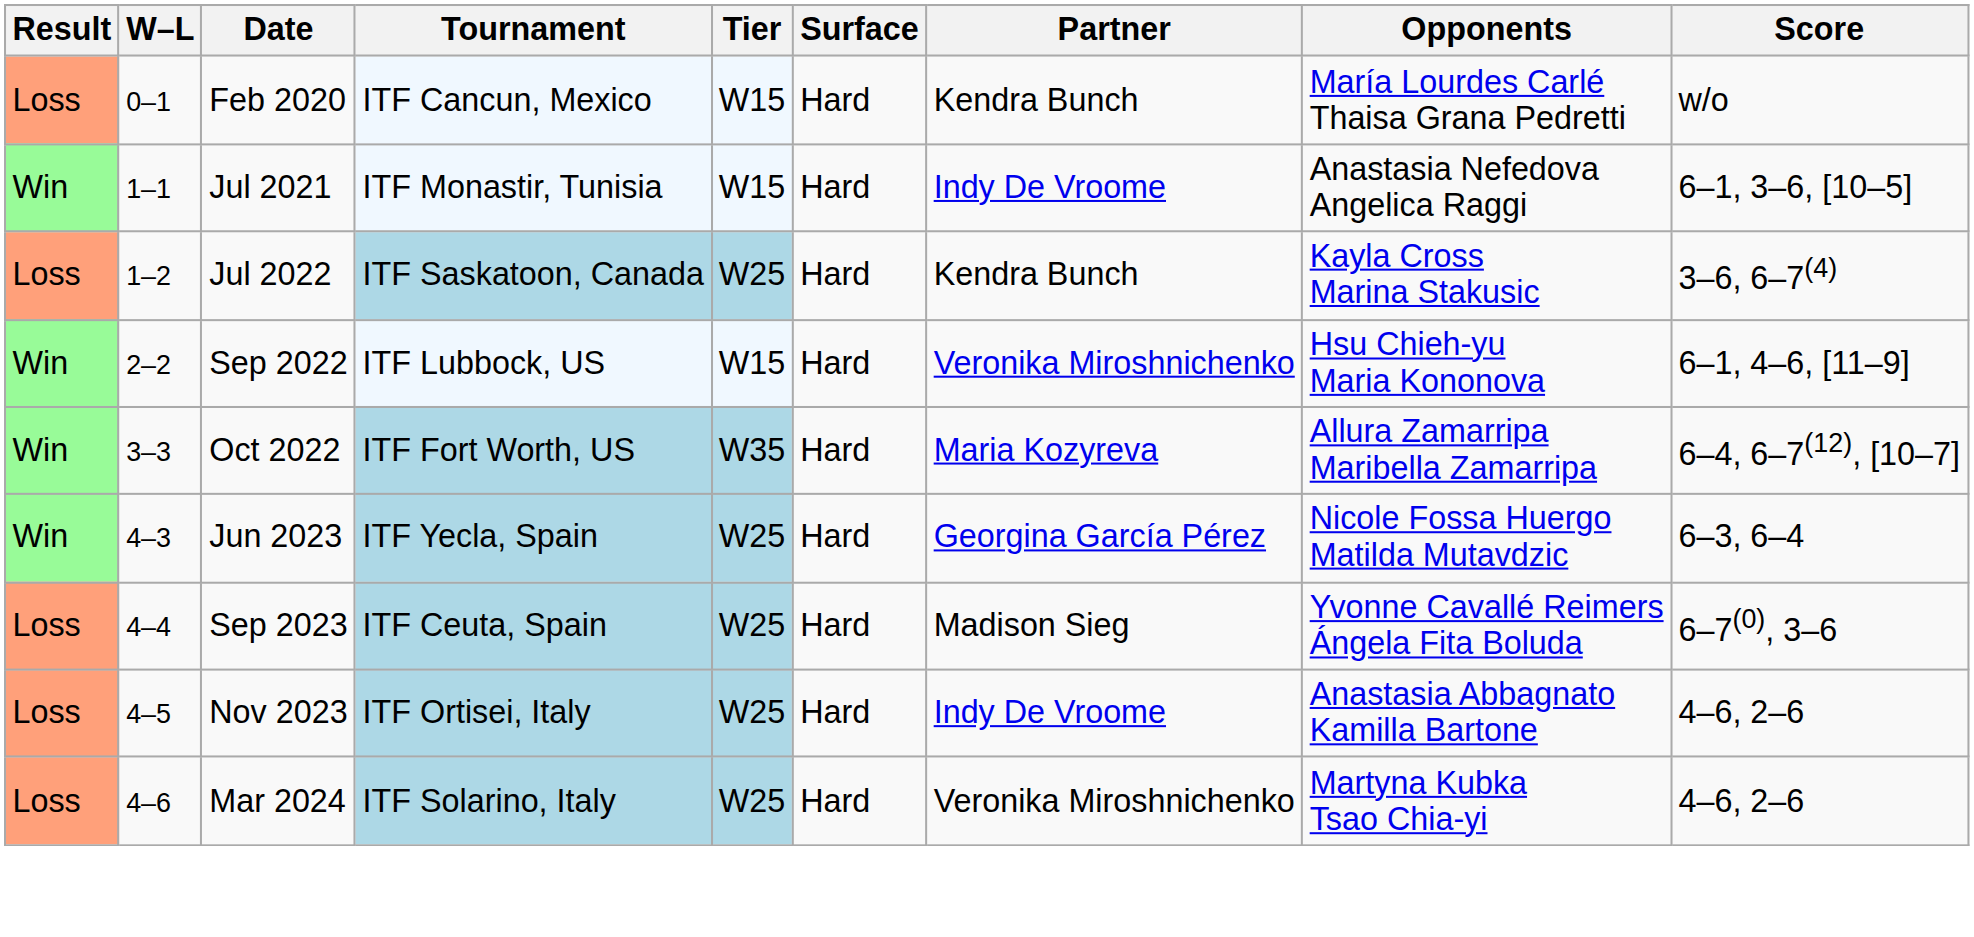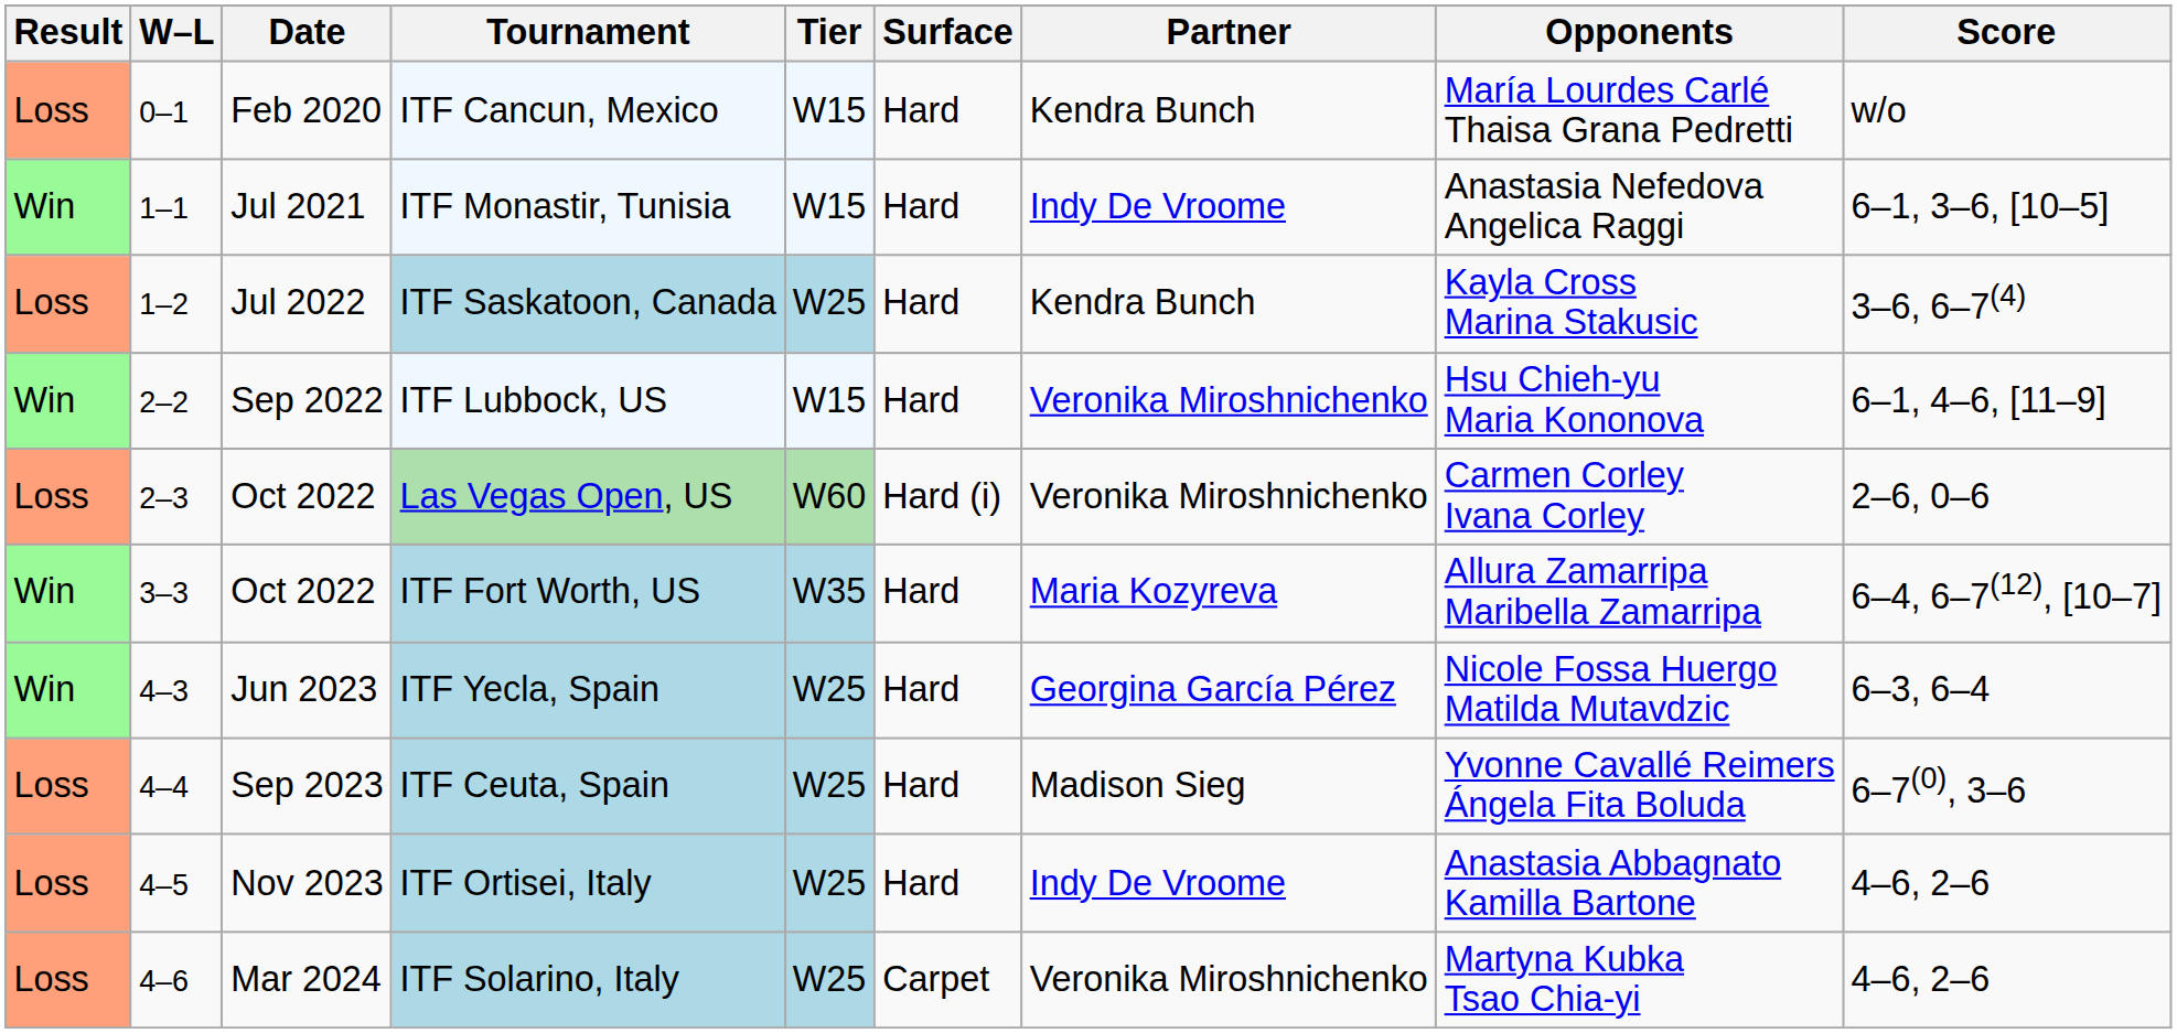+ row: Loss | 2–3 | Oct 2022 | Las Vegas Open, US | W60 | Hard (i) | Veronika Miroshnichenko | Carmen Corley Ivana Corley | 2–6, 0–6
ITF Solarino, Italy | Surface: Hard -> Carpet
